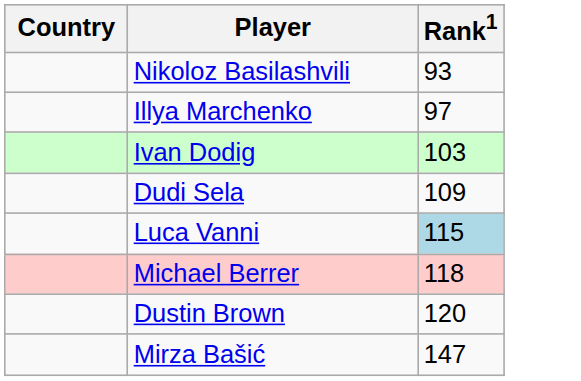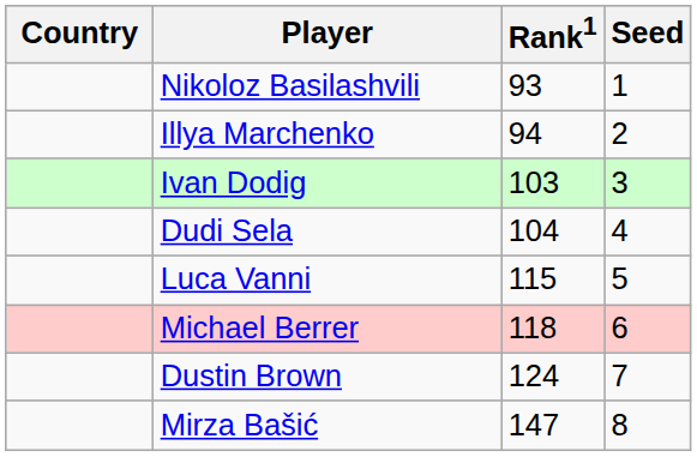+ column: Seed | 1 | 2 | 3 | 4 | 5 | 6 | 7 | 8
Illya Marchenko | Rank1: 97 -> 94
Dudi Sela | Rank1: 109 -> 104
Luca Vanni | Rank1: lightblue background -> no background
Dustin Brown | Rank1: 120 -> 124
